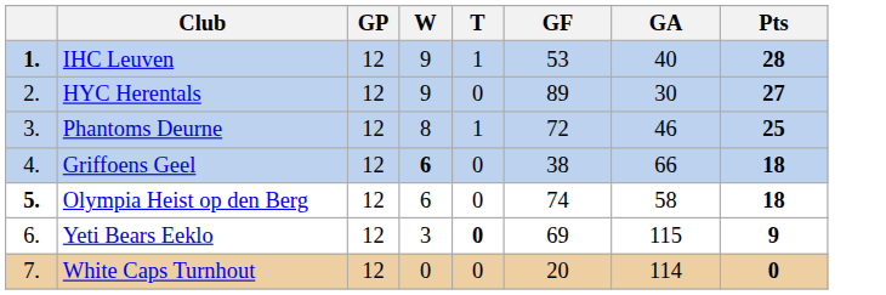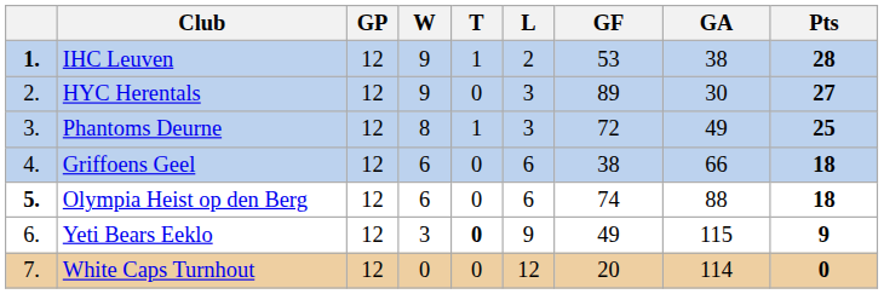+ column: L | 2 | 3 | 3 | 6 | 6 | 9 | 12
IHC Leuven | GA: 40 -> 38
Phantoms Deurne | GA: 46 -> 49
Griffoens Geel | W: bold -> normal
Olympia Heist op den Berg | GA: 58 -> 88
Yeti Bears Eeklo | GF: 69 -> 49
